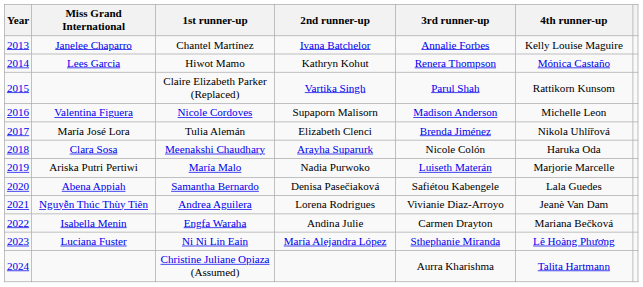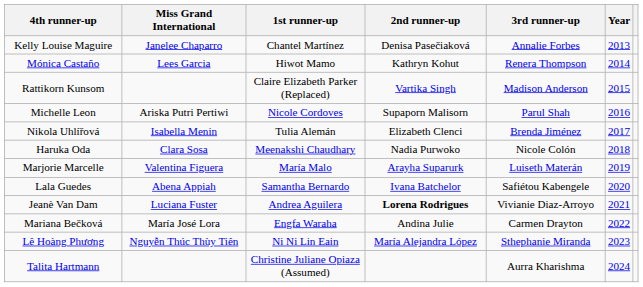columns swapped: Year <-> 4th runner-up
Chantel Martínez | 2nd runner-up: Ivana Batchelor -> Denisa Pasečiaková
Claire Elizabeth Parker (Replaced) | 3rd runner-up: Parul Shah -> Madison Anderson
Nicole Cordoves | Miss Grand International: Valentina Figuera -> Ariska Putri Pertiwi
Nicole Cordoves | 3rd runner-up: Madison Anderson -> Parul Shah
Tulia Alemán | Miss Grand International: María José Lora -> Isabella Menin
Meenakshi Chaudhary | 2nd runner-up: Arayha Suparurk -> Nadia Purwoko
María Malo | Miss Grand International: Ariska Putri Pertiwi -> Valentina Figuera
María Malo | 2nd runner-up: Nadia Purwoko -> Arayha Suparurk
Samantha Bernardo | 2nd runner-up: Denisa Pasečiaková -> Ivana Batchelor
Andrea Aguilera | Miss Grand International: Nguyễn Thúc Thùy Tiên -> Luciana Fuster
Andrea Aguilera | 2nd runner-up: normal -> bold
Engfa Waraha | Miss Grand International: Isabella Menin -> María José Lora
Ni Ni Lin Eain | Miss Grand International: Luciana Fuster -> Nguyễn Thúc Thùy Tiên
